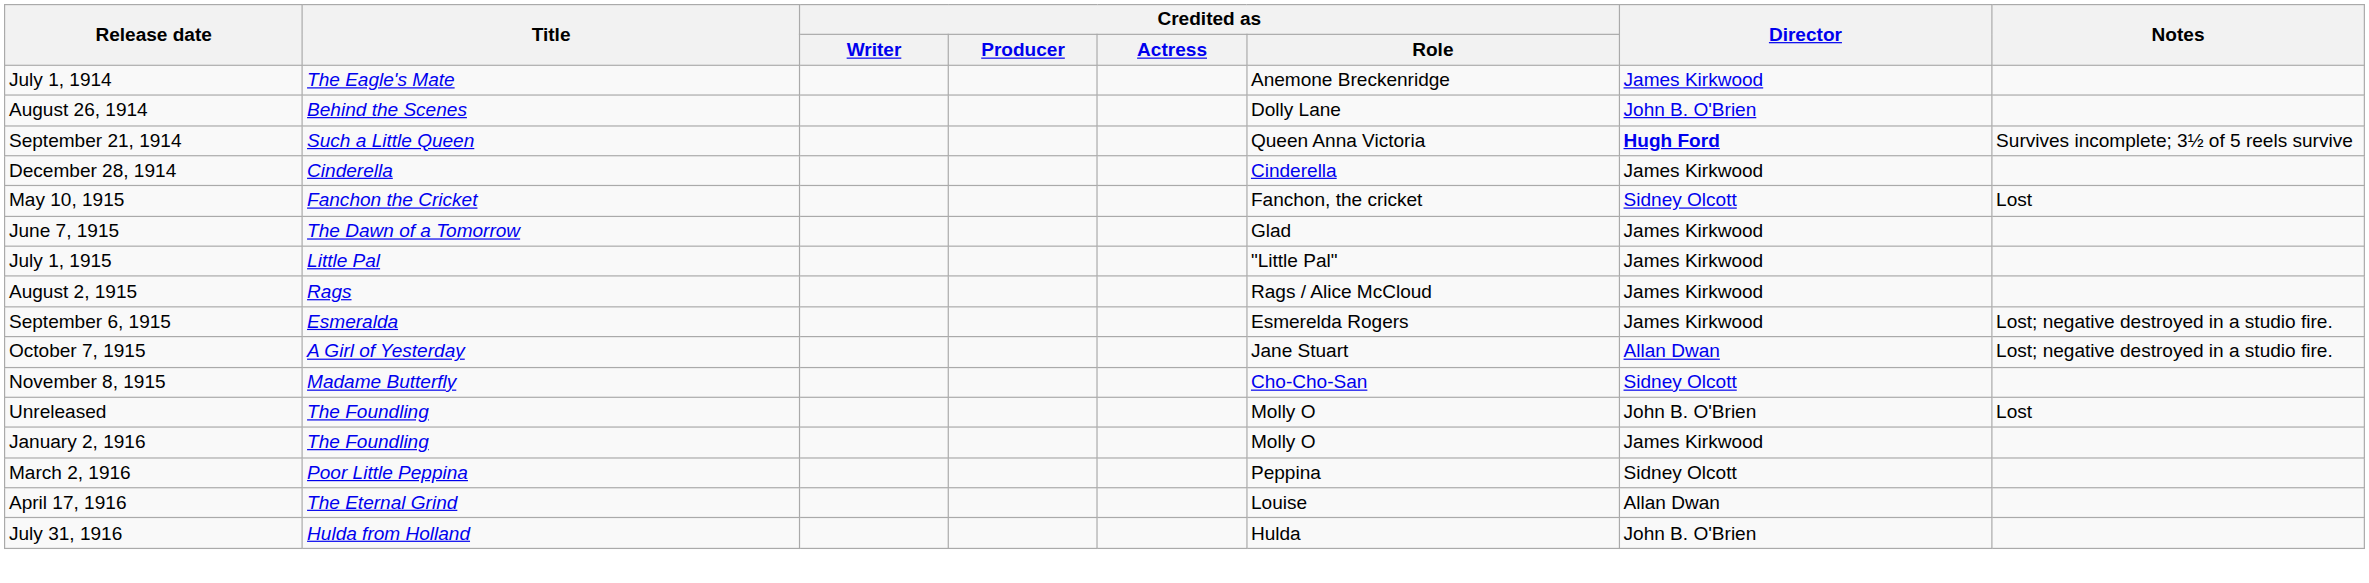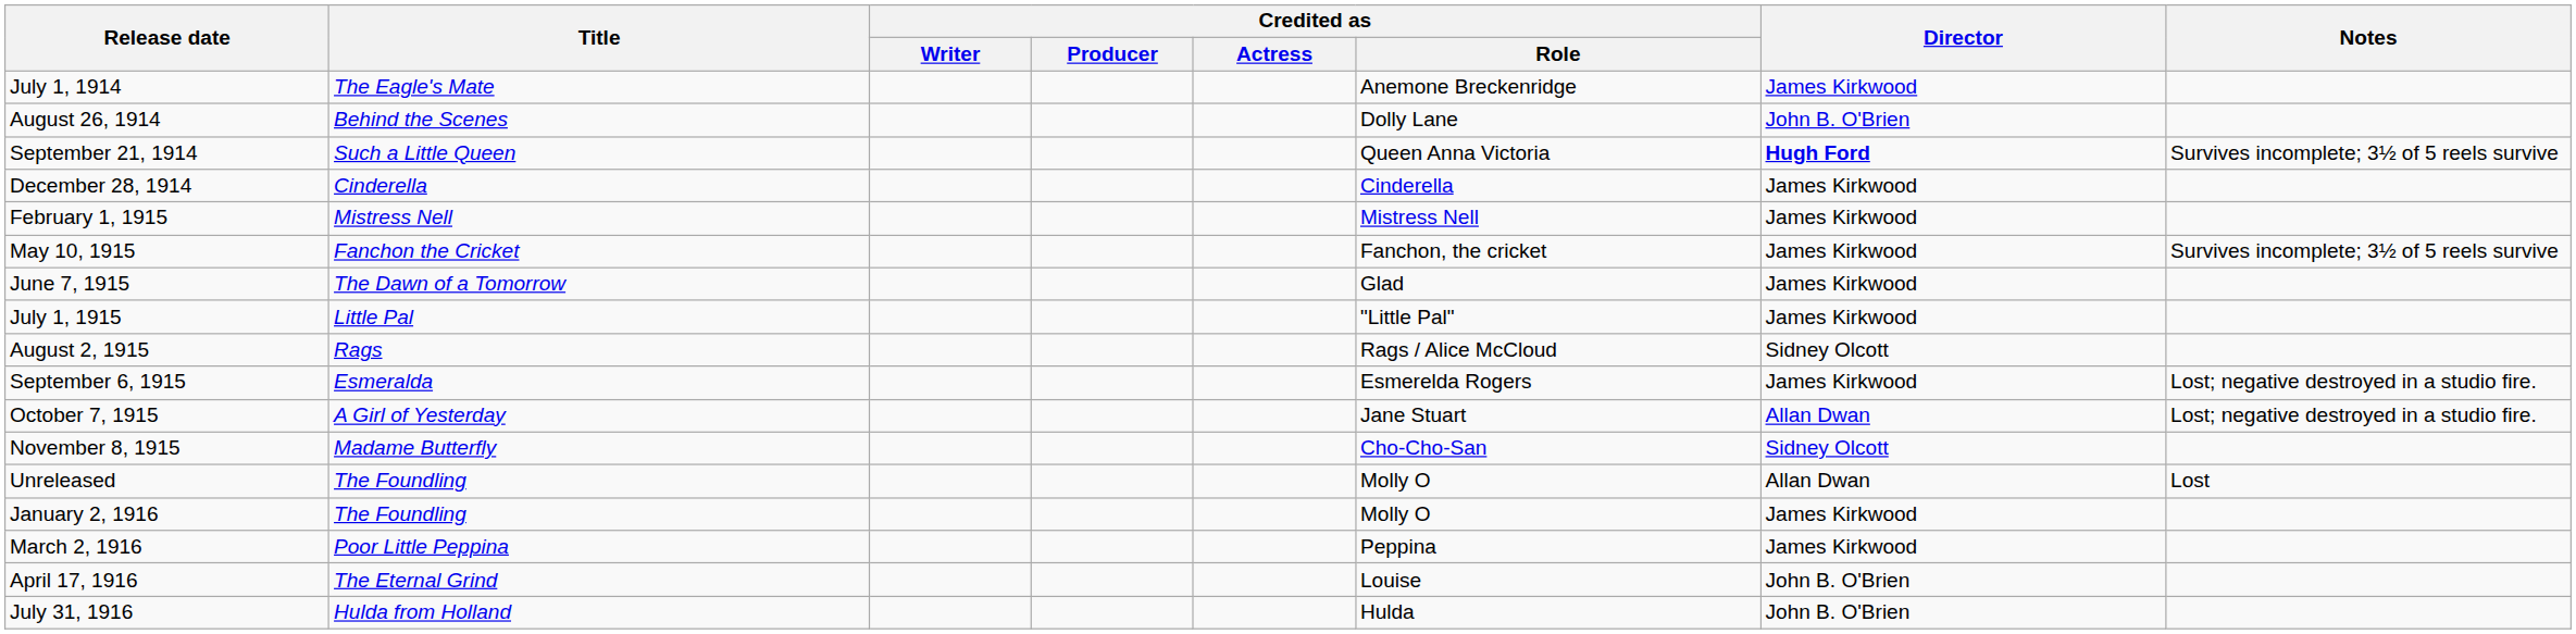+ row: February 1, 1915 | Mistress Nell | Mistress Nell | James Kirkwood
May 10, 1915 | Director: Sidney Olcott -> James Kirkwood
May 10, 1915 | Notes: Lost -> Survives incomplete; 3½ of 5 reels survive
August 2, 1915 | Director: James Kirkwood -> Sidney Olcott
Unreleased | Director: John B. O'Brien -> Allan Dwan
March 2, 1916 | Director: Sidney Olcott -> James Kirkwood
April 17, 1916 | Director: Allan Dwan -> John B. O'Brien
